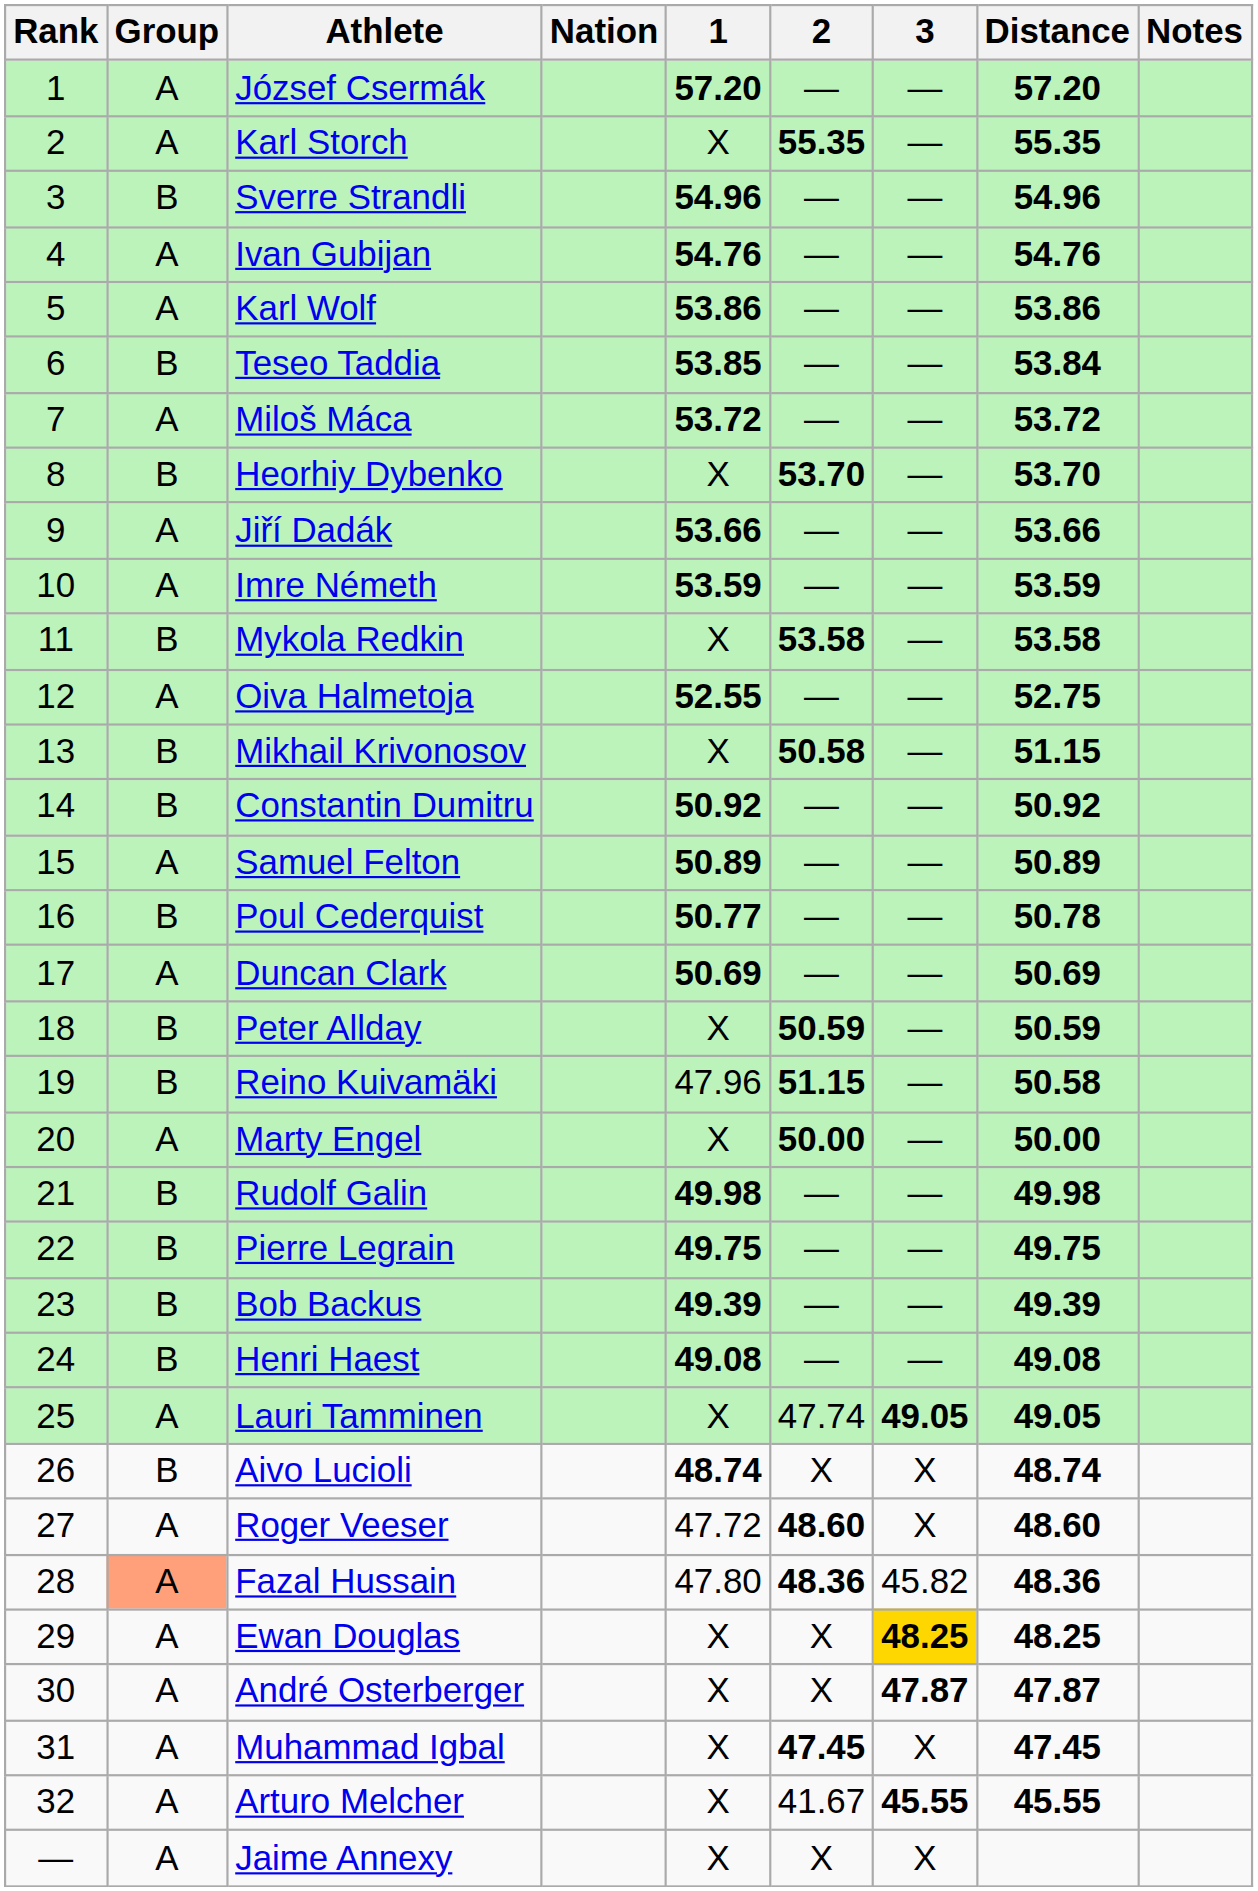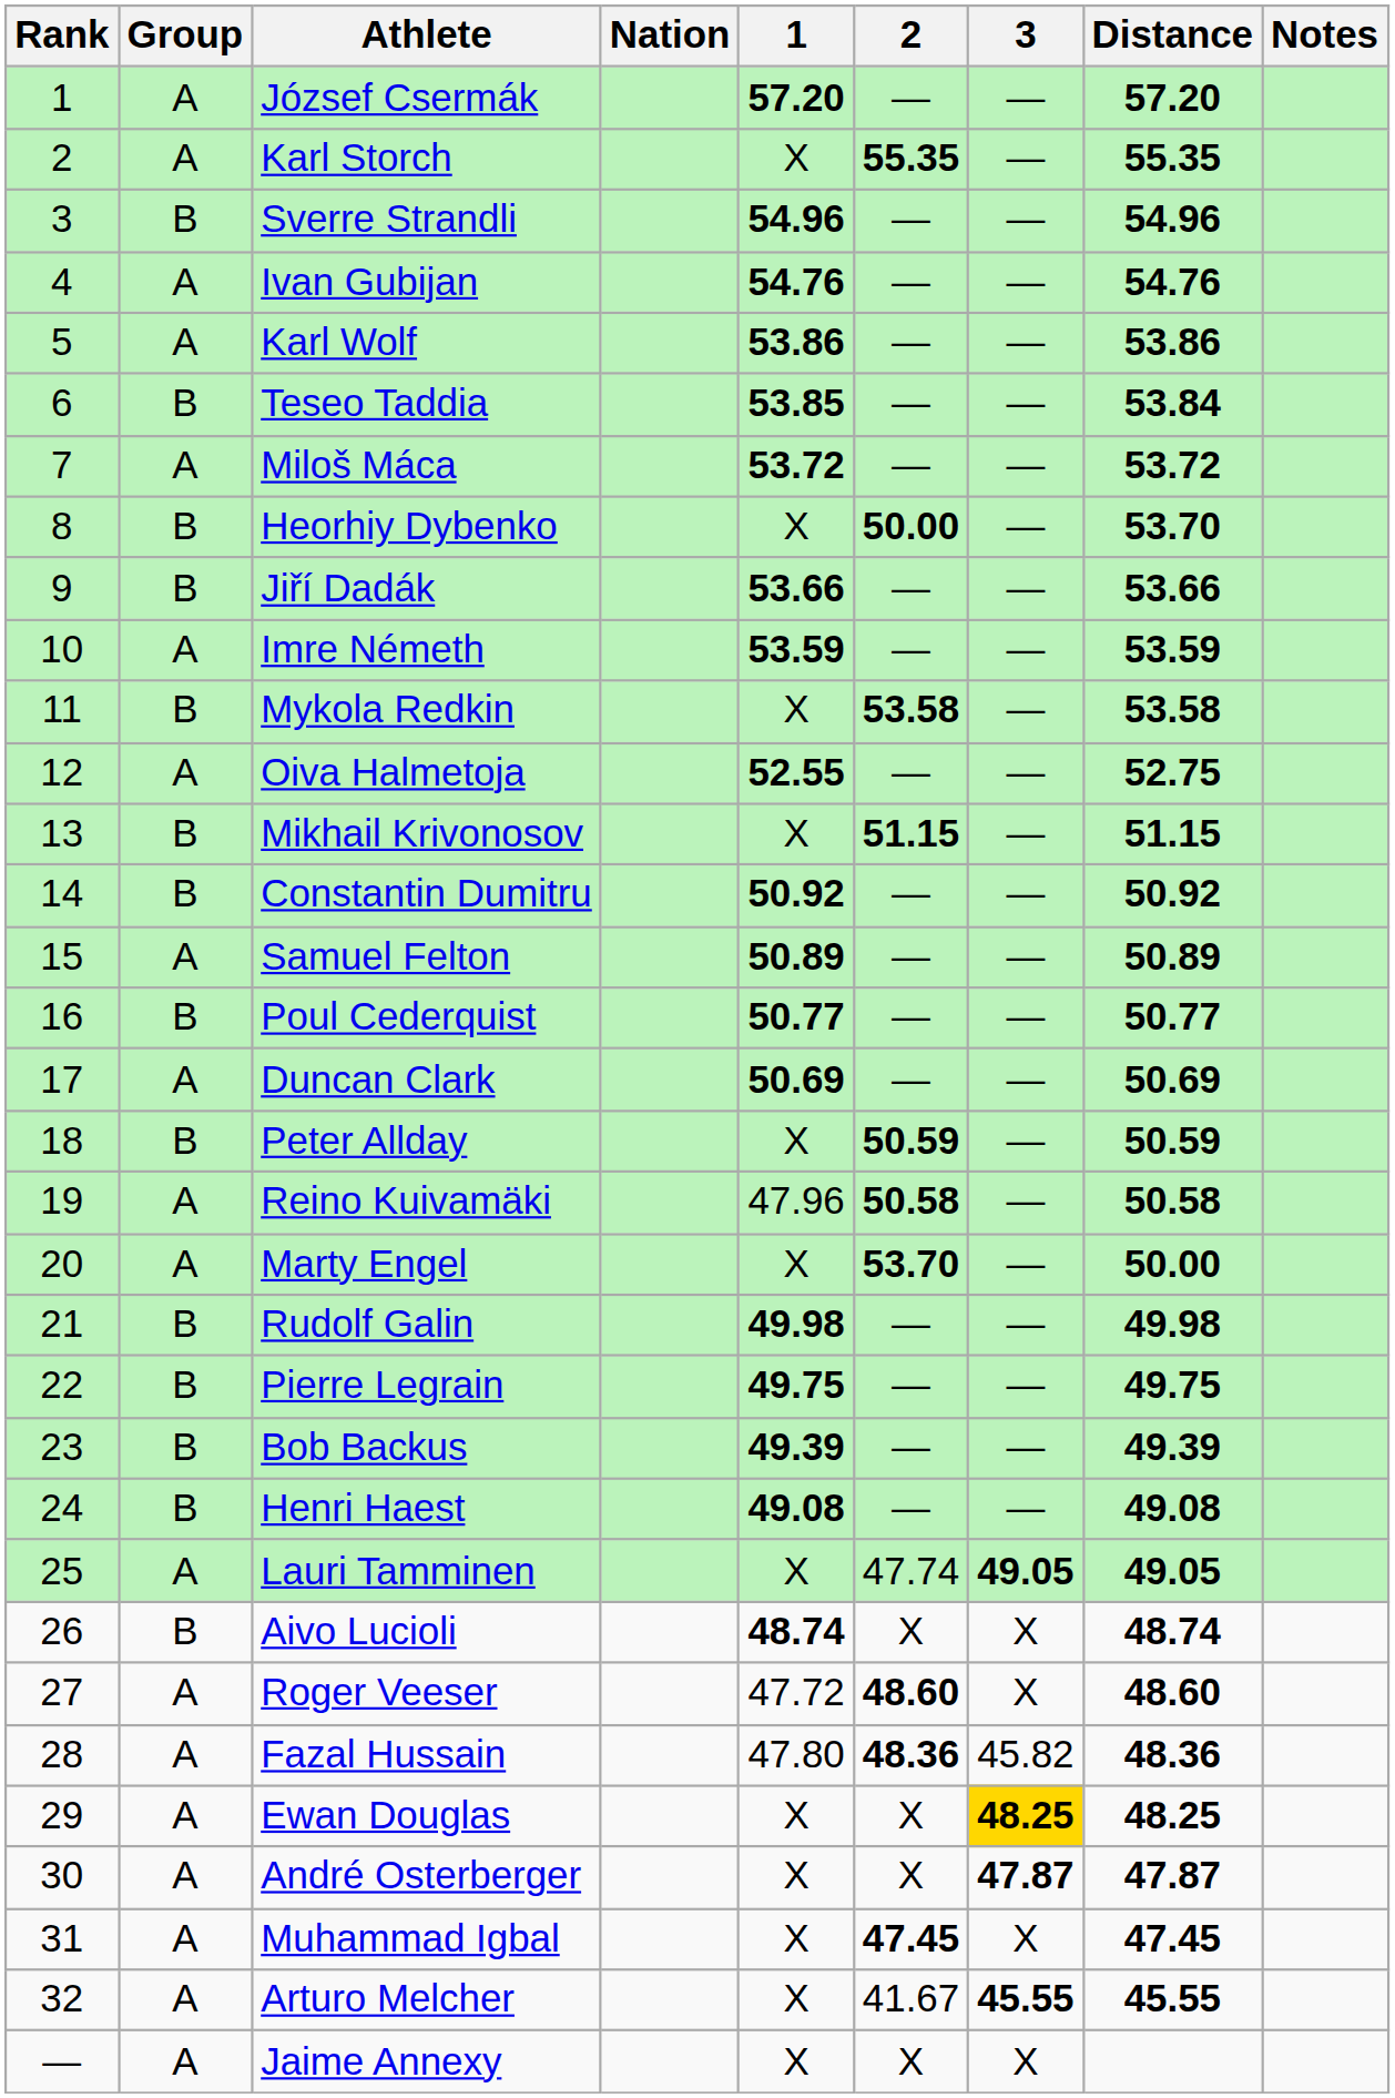Heorhiy Dybenko | 2: 53.70 -> 50.00
Jiří Dadák | Group: A -> B
Mikhail Krivonosov | 2: 50.58 -> 51.15
Poul Cederquist | Distance: 50.78 -> 50.77
Reino Kuivamäki | Group: B -> A
Reino Kuivamäki | 2: 51.15 -> 50.58
Marty Engel | 2: 50.00 -> 53.70
Fazal Hussain | Group: lightsalmon background -> no background
